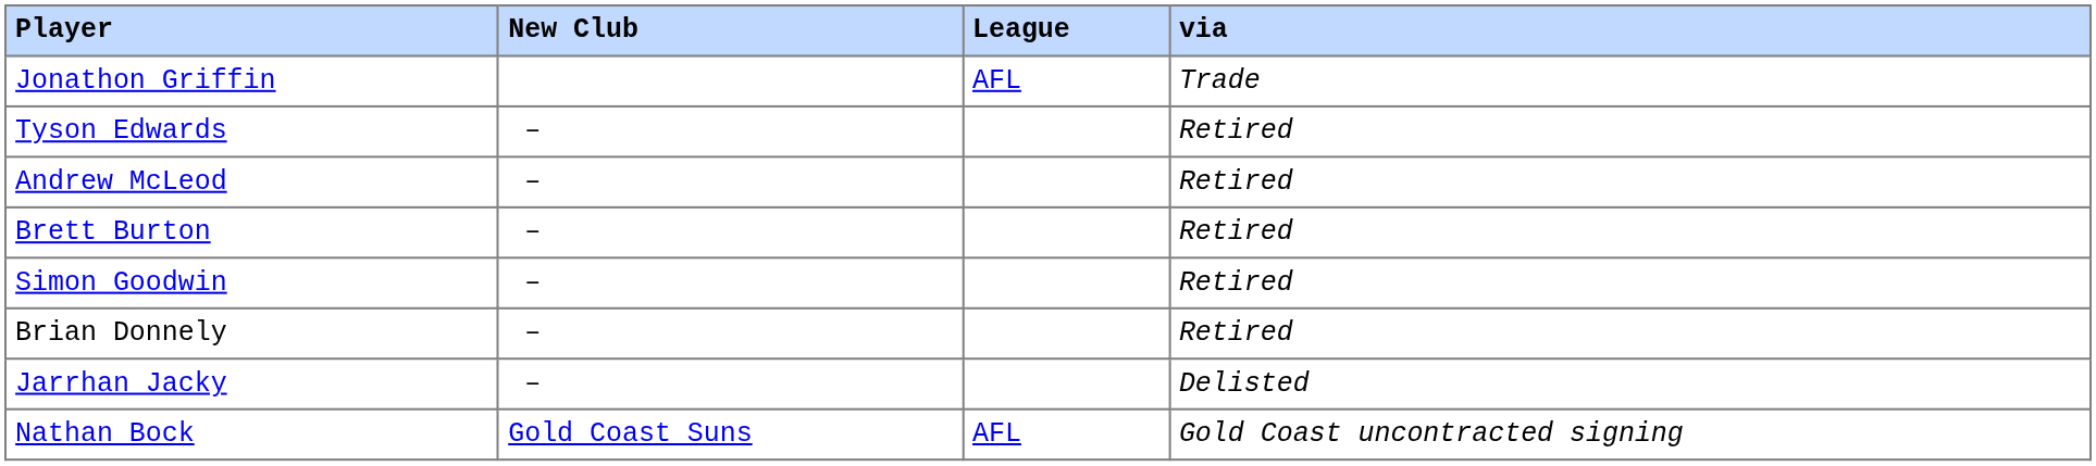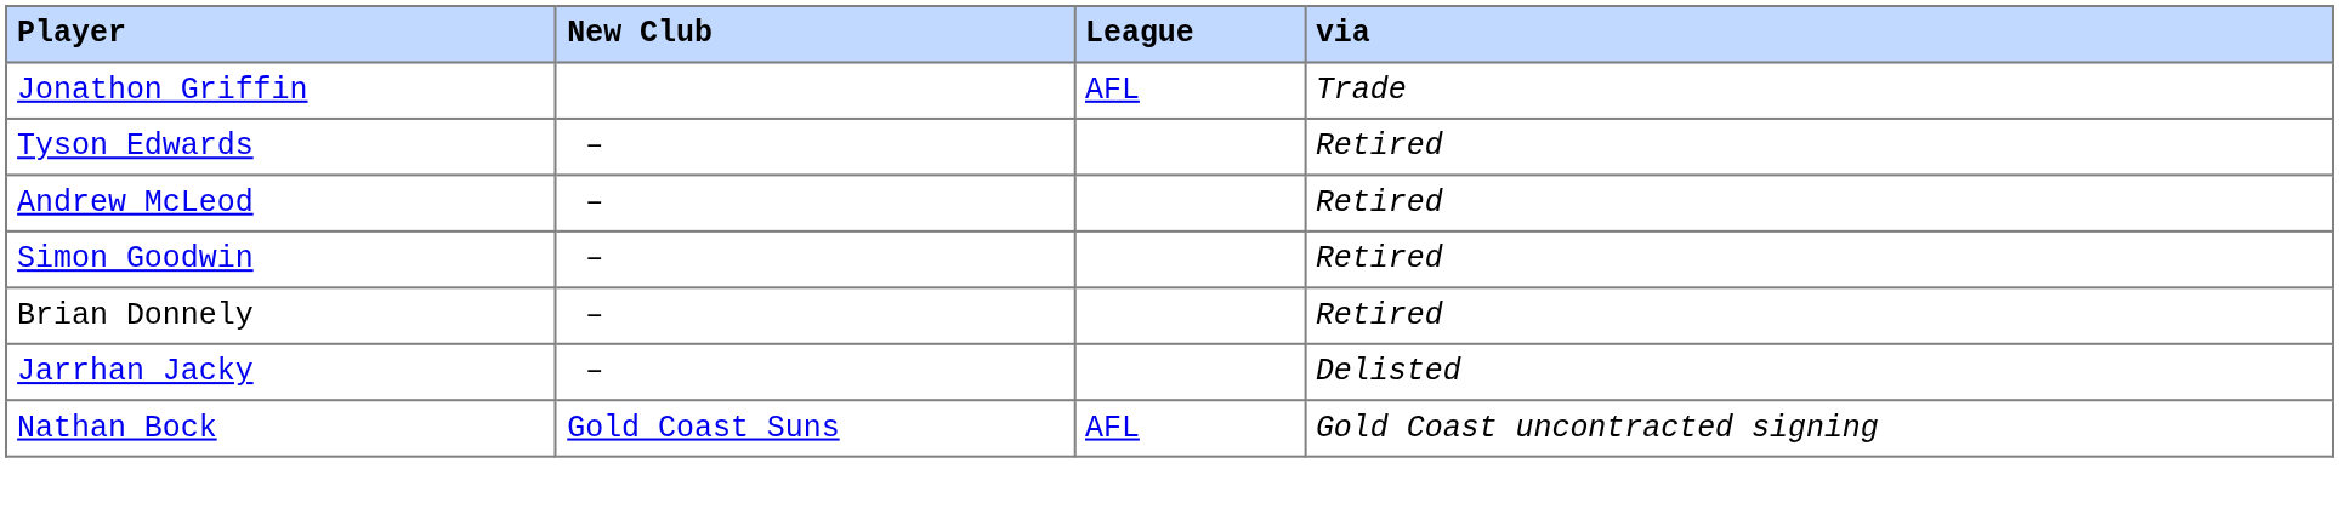- row: Brett Burton | – | Retired
